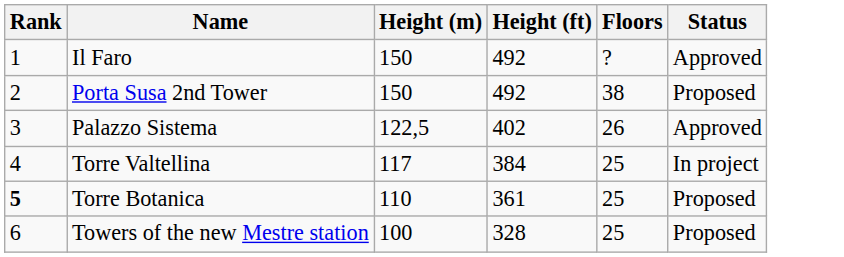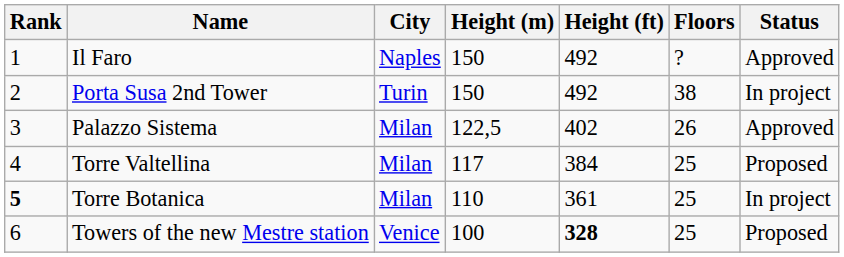+ column: City | Naples | Turin | Milan | Milan | Milan | Venice
Porta Susa 2nd Tower | Status: Proposed -> In project
Torre Valtellina | Status: In project -> Proposed
Torre Botanica | Status: Proposed -> In project
Towers of the new Mestre station | Height (ft): normal -> bold
